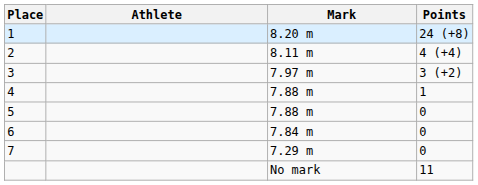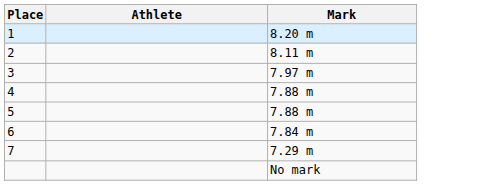- column: Points | 24 (+8) | 4 (+4) | 3 (+2) | 1 | 0 | 0 | 0 | 11
